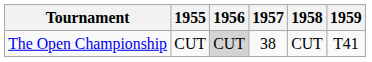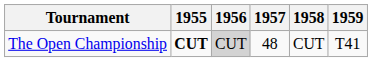The Open Championship | 1955: normal -> bold
The Open Championship | 1957: 38 -> 48
